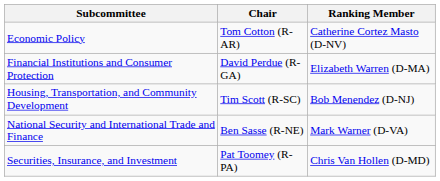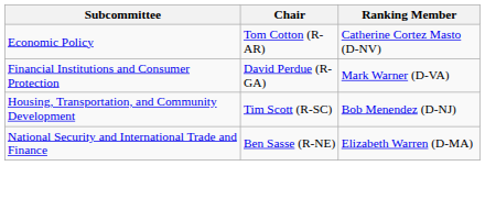Financial Institutions and Consumer Protection | Ranking Member: Elizabeth Warren (D-MA) -> Mark Warner (D-VA)
National Security and International Trade and Finance | Ranking Member: Mark Warner (D-VA) -> Elizabeth Warren (D-MA)
- row: Securities, Insurance, and Investment | Pat Toomey (R-PA) | Chris Van Hollen (D-MD)
